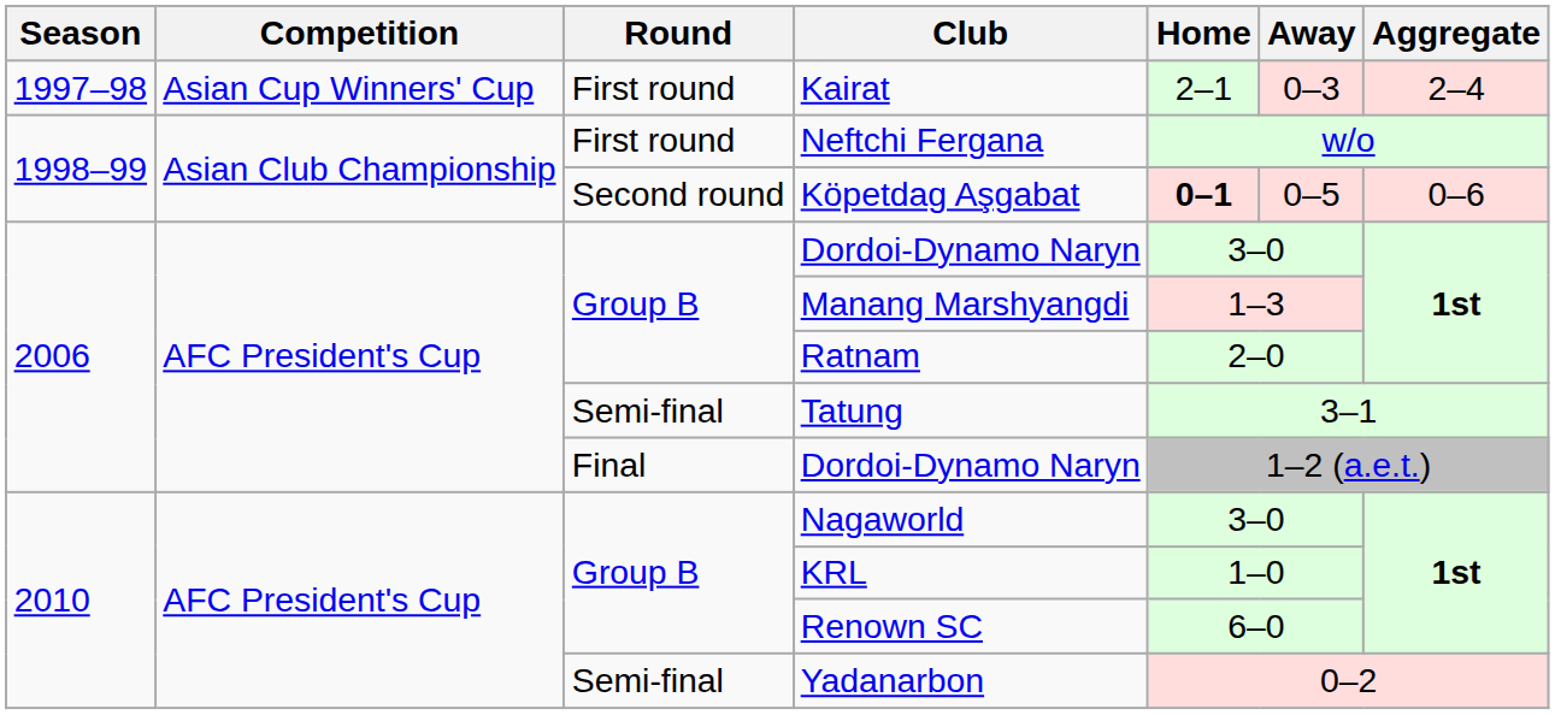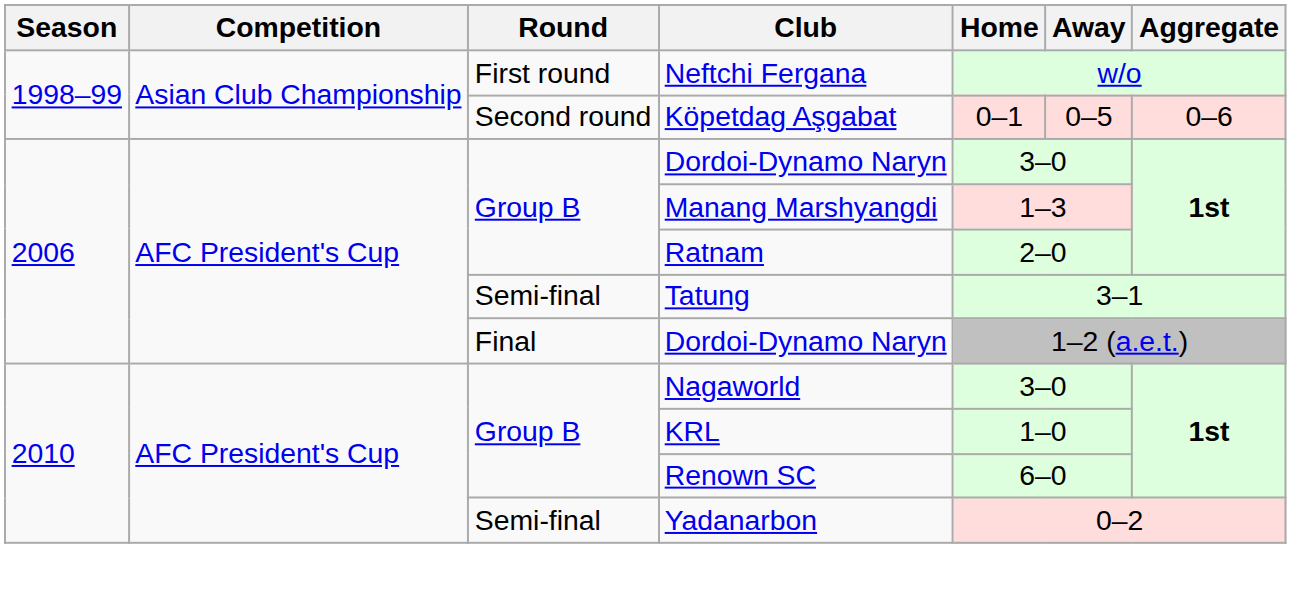- row: 1997–98 | Asian Cup Winners' Cup | First round | Kairat | 2–1 | 0–3 | 2–4
Köpetdag Aşgabat | Home: bold -> normal
